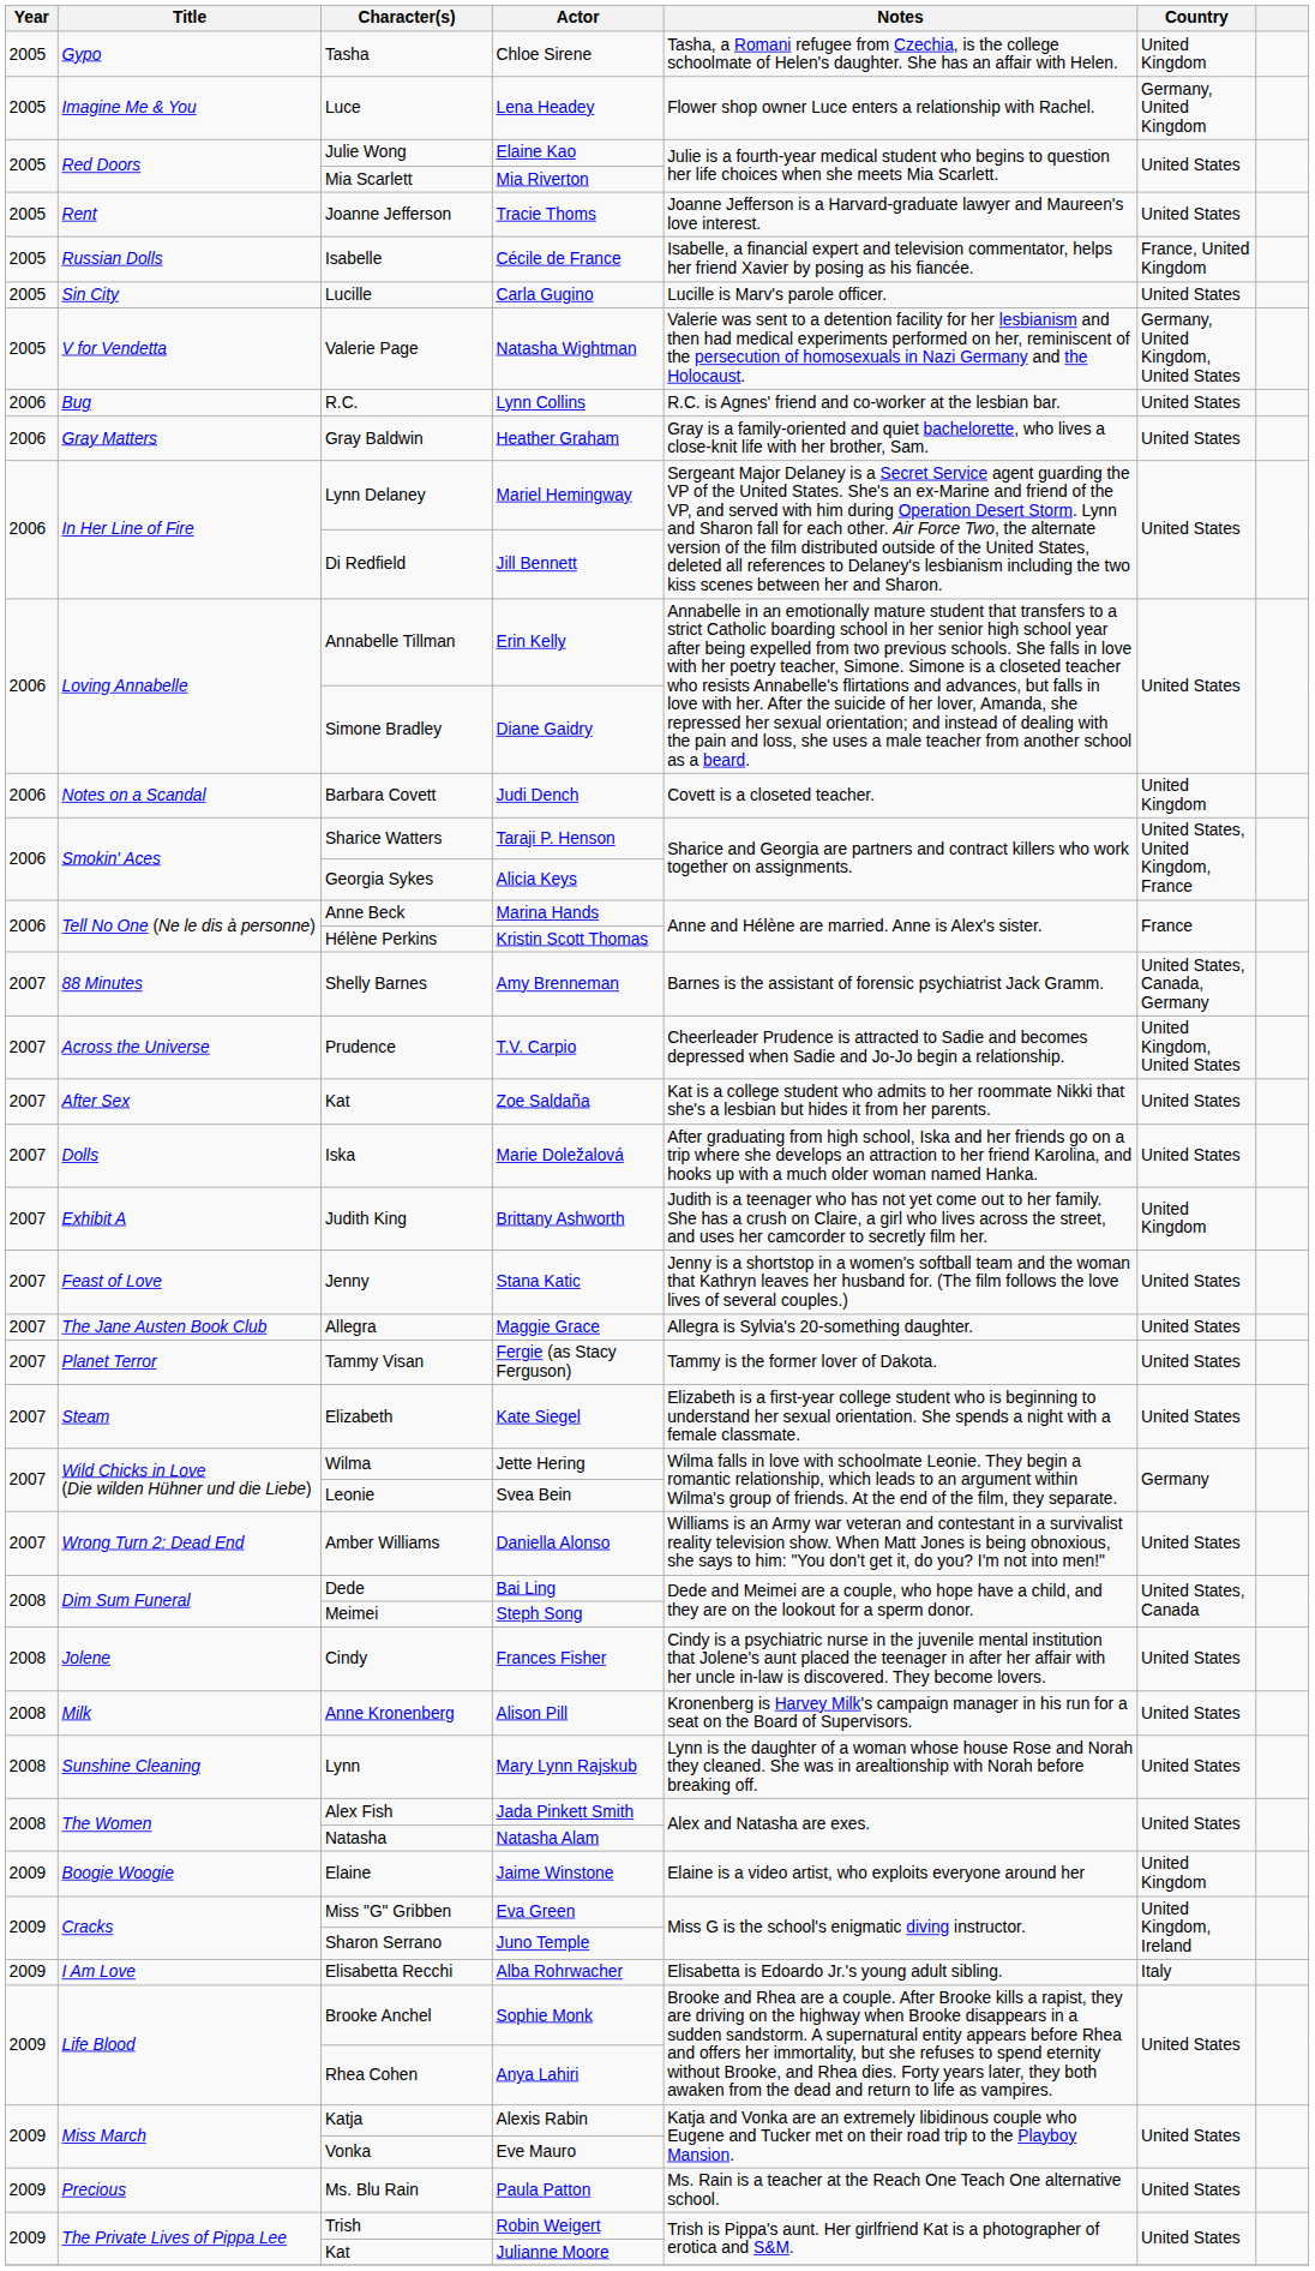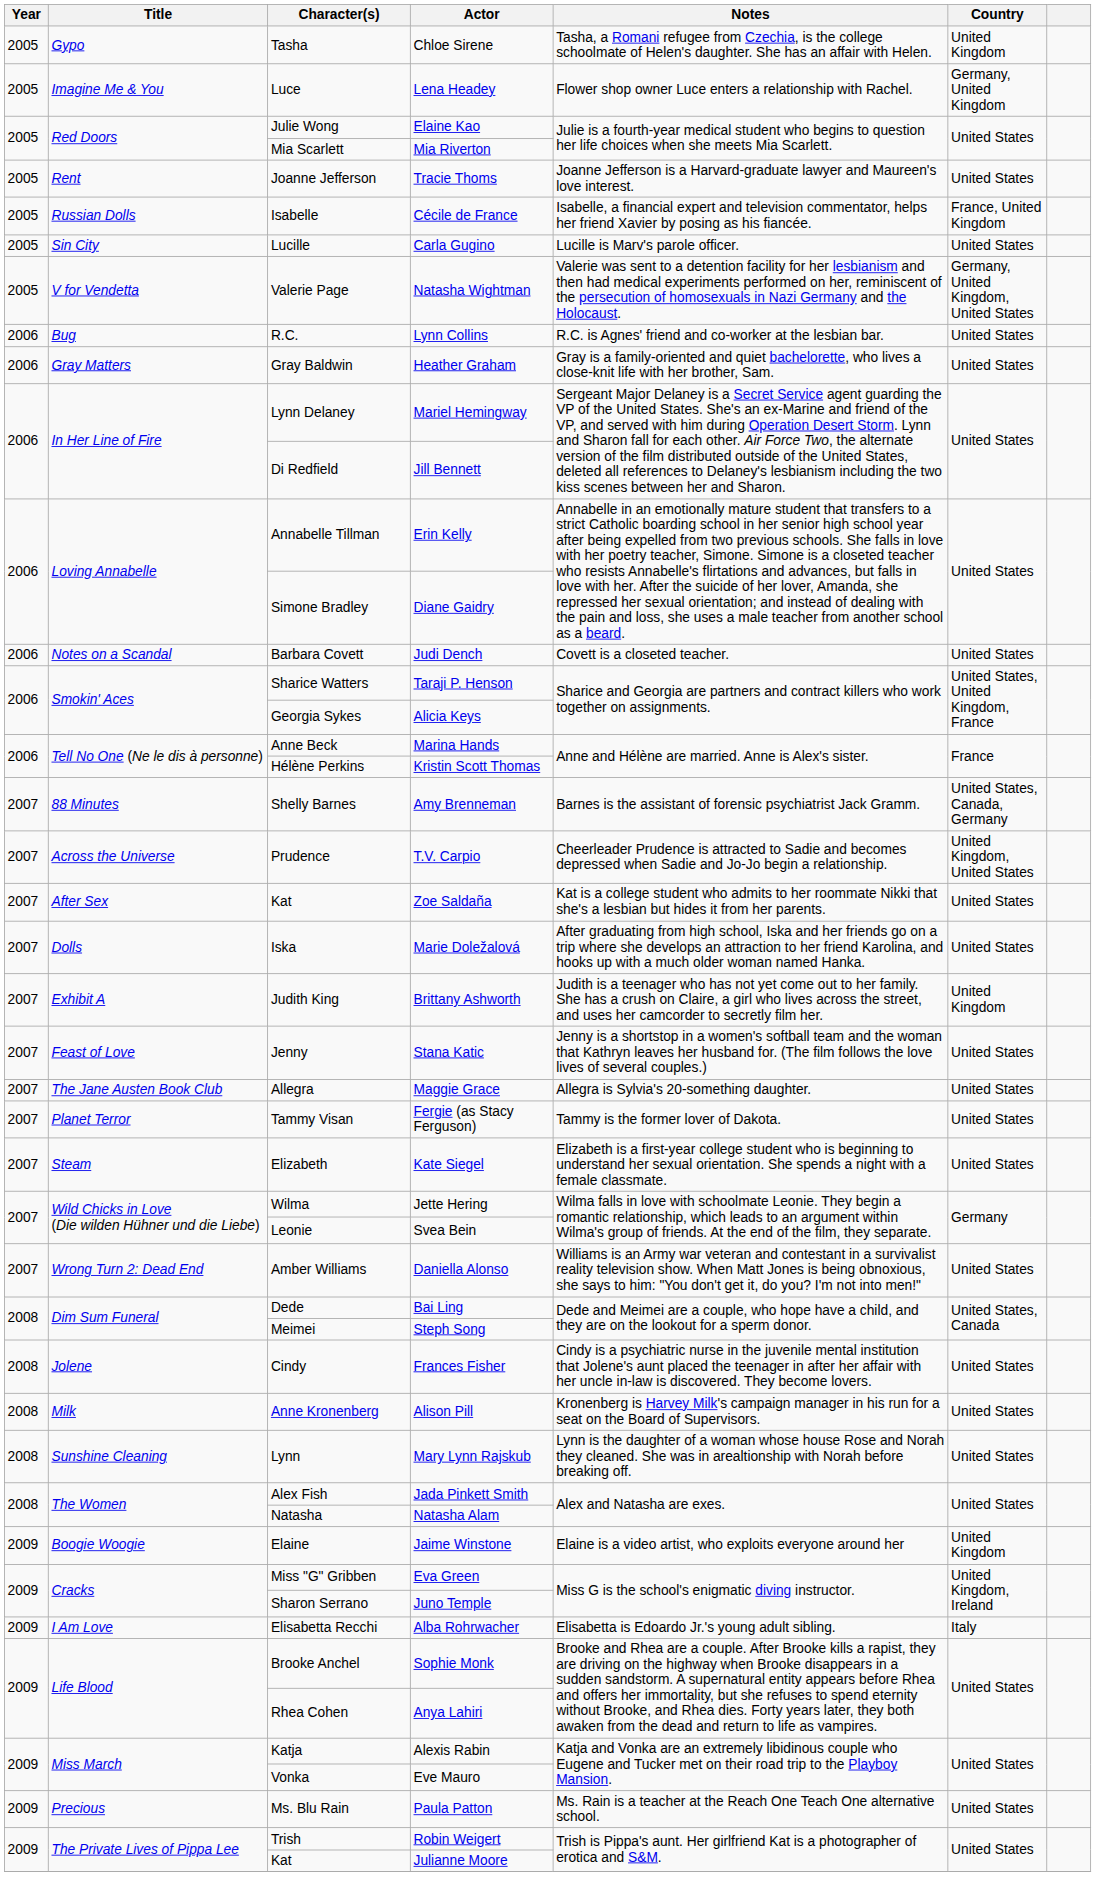Judi Dench | Country: United Kingdom -> United States
